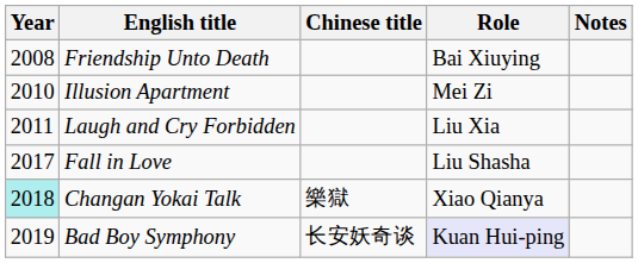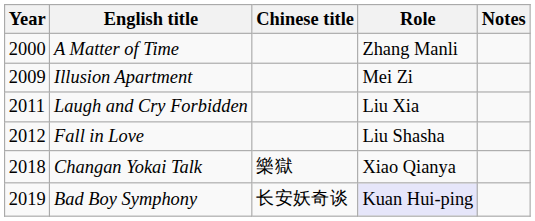+ row: 2000 | A Matter of Time | Zhang Manli
- row: 2008 | Friendship Unto Death | Bai Xiuying
Illusion Apartment | Year: 2010 -> 2009
Fall in Love | Year: 2017 -> 2012
Changan Yokai Talk | Year: paleturquoise background -> no background
